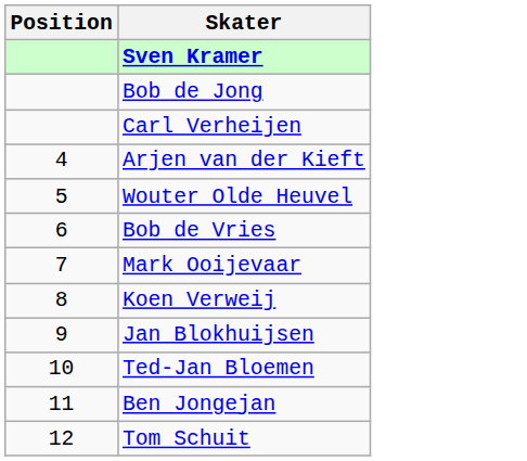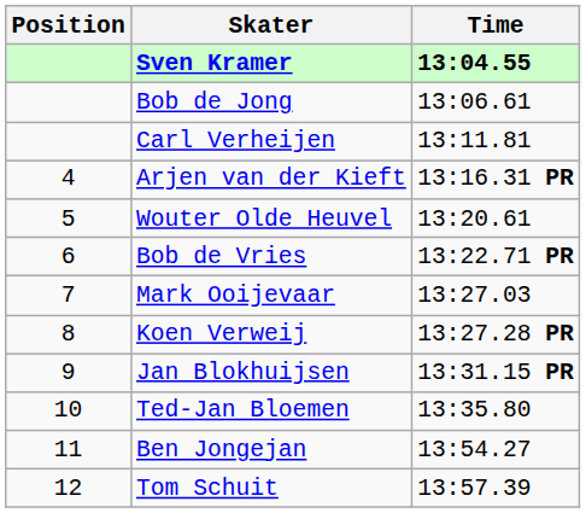+ column: Time | 13:04.55 | 13:06.61 | 13:11.81 | 13:16.31 PR | 13:20.61 | 13:22.71 PR | 13:27.03 | 13:27.28 PR | 13:31.15 PR | 13:35.80 | 13:54.27 | 13:57.39
